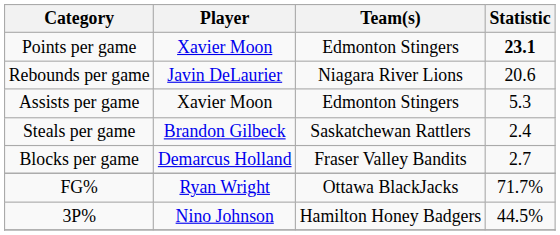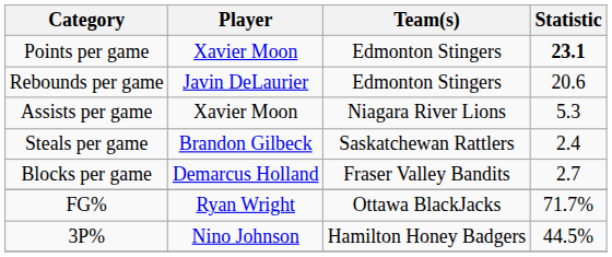Rebounds per game | Team(s): Niagara River Lions -> Edmonton Stingers
Assists per game | Team(s): Edmonton Stingers -> Niagara River Lions
